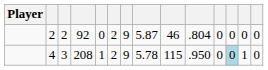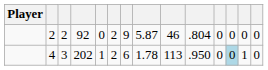4 | column 4: 208 -> 202
4 | column 7: 9 -> 6
4 | column 8: 5.78 -> 1.78
4 | column 9: 115 -> 113
